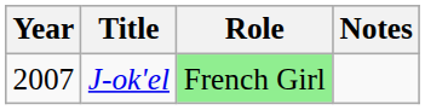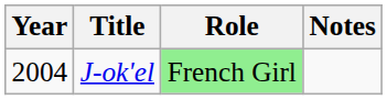J-ok'el | Year: 2007 -> 2004
